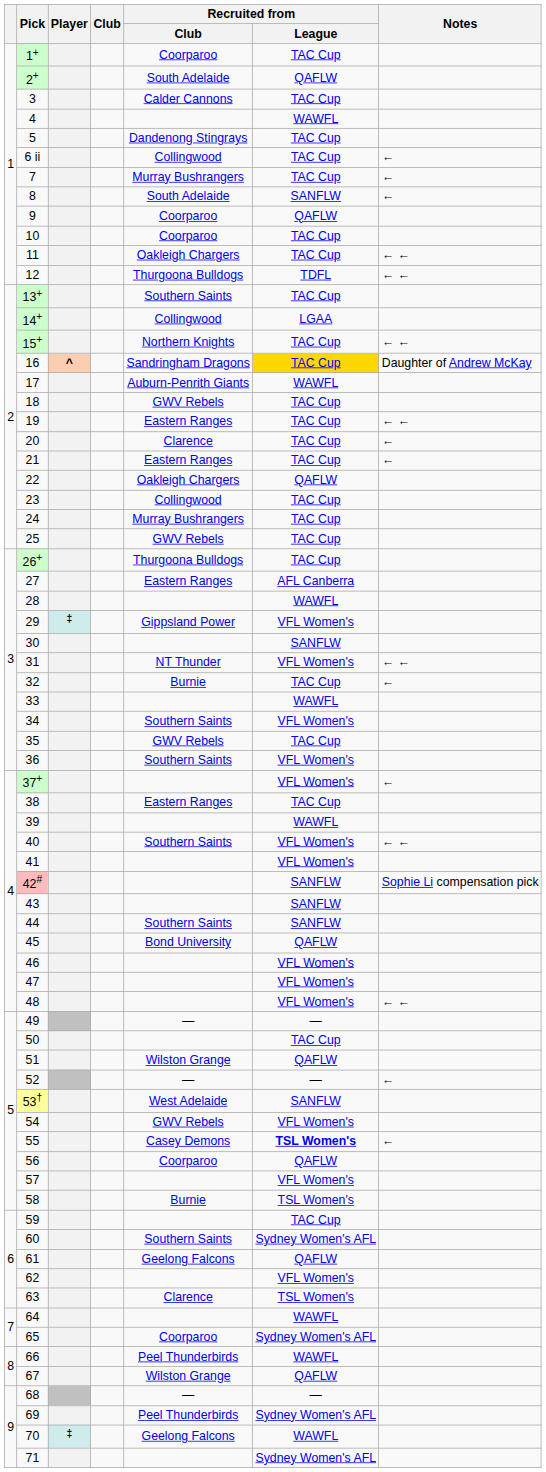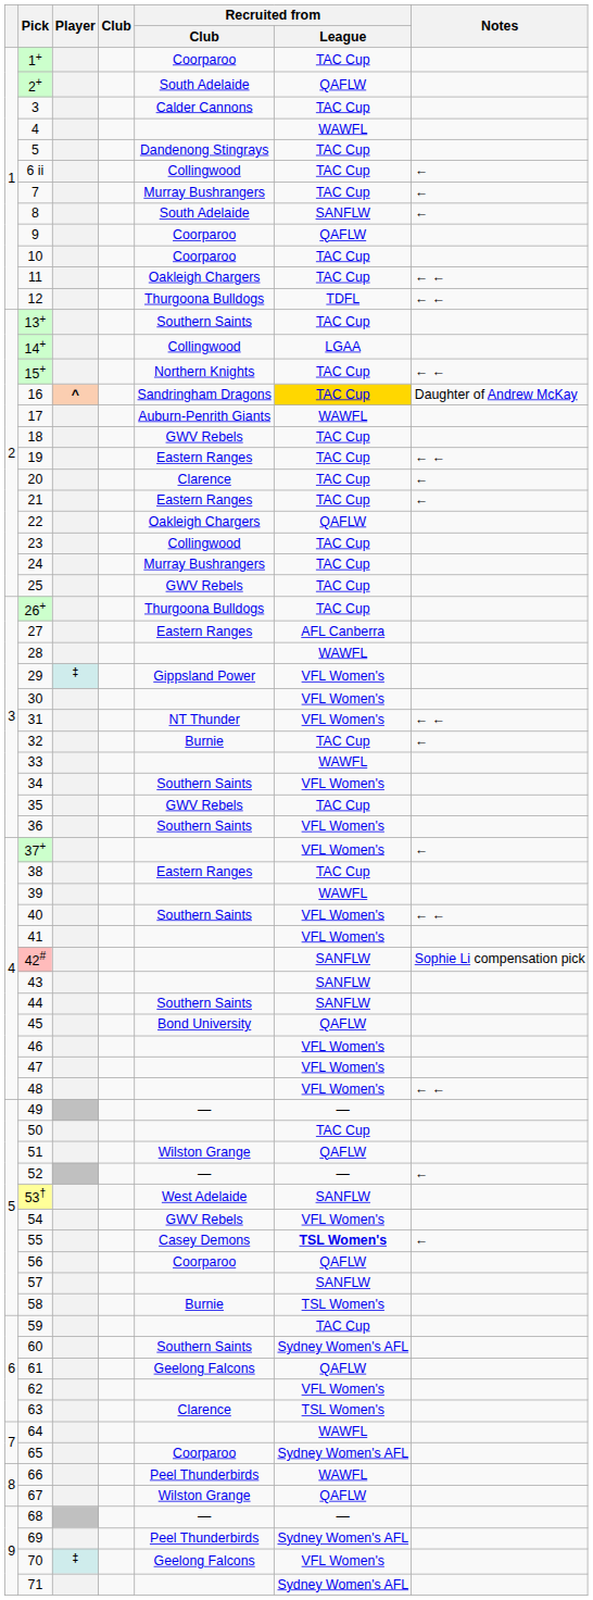30 | Recruited from / League: SANFLW -> VFL Women's
57 | Recruited from / League: VFL Women's -> SANFLW
70 | Recruited from / League: WAWFL -> VFL Women's
